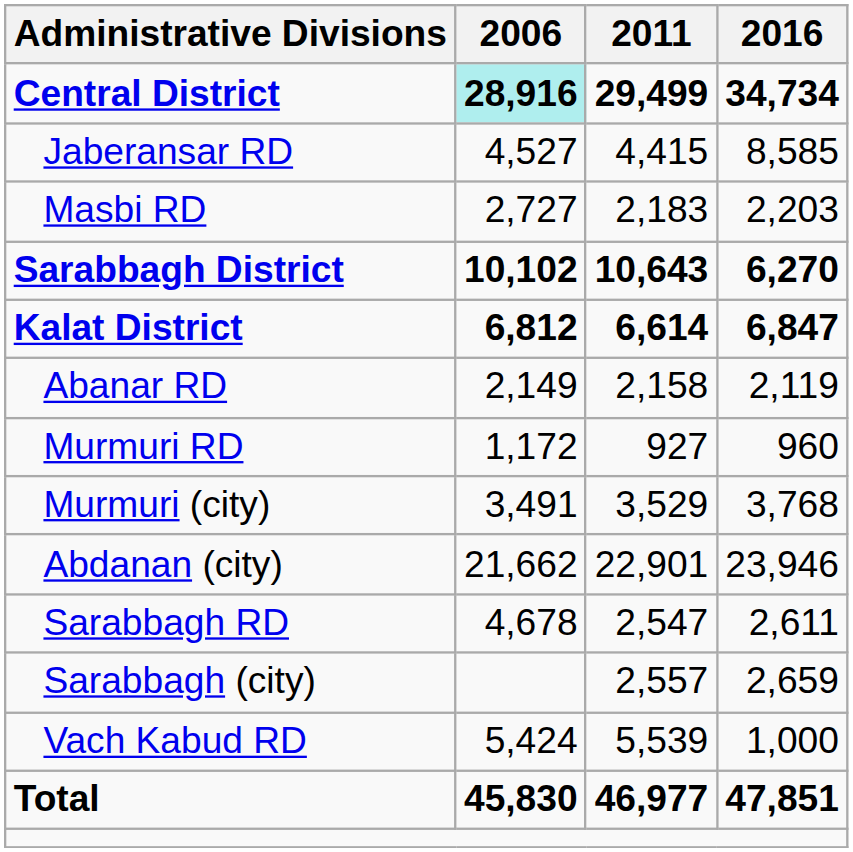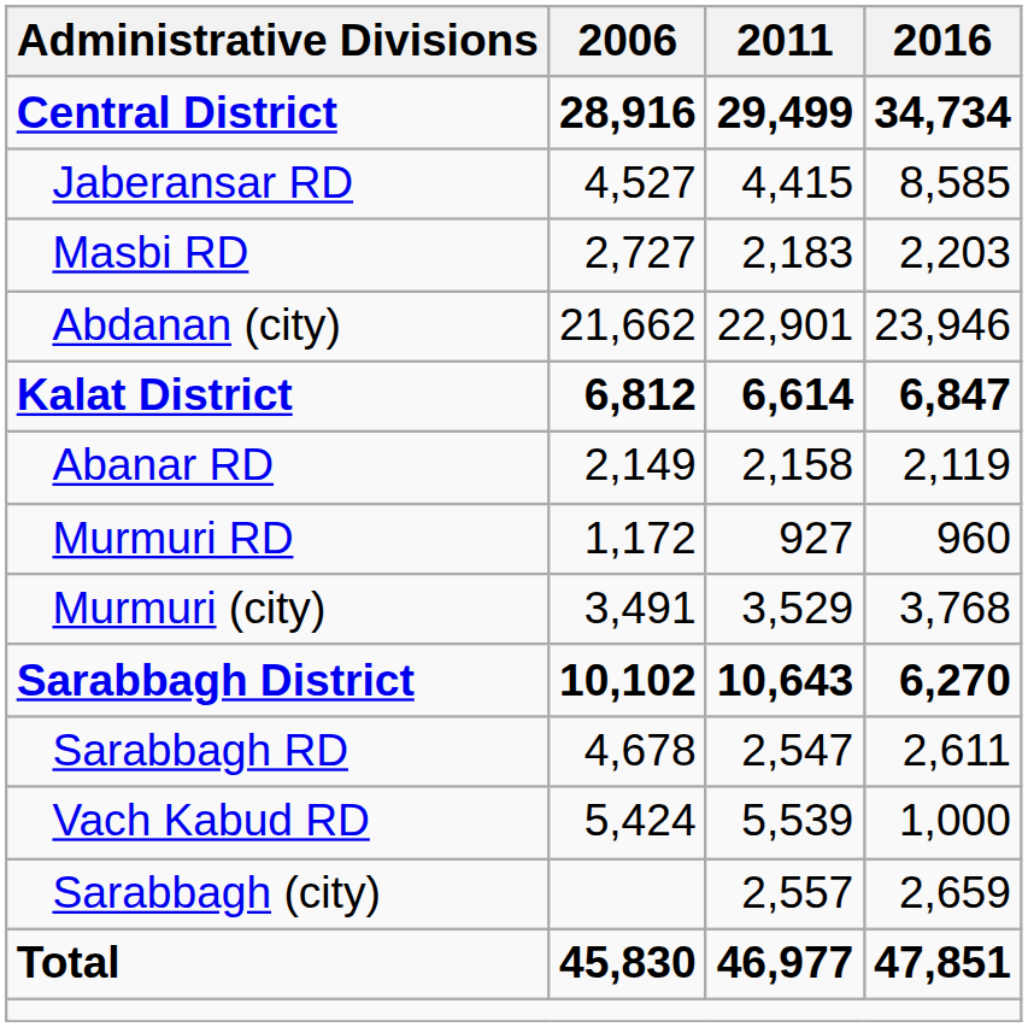Central District | 2006: paleturquoise background -> no background
rows swapped: Abdanan (city) <-> Sarabbagh District
rows swapped: Vach Kabud RD <-> Sarabbagh (city)
